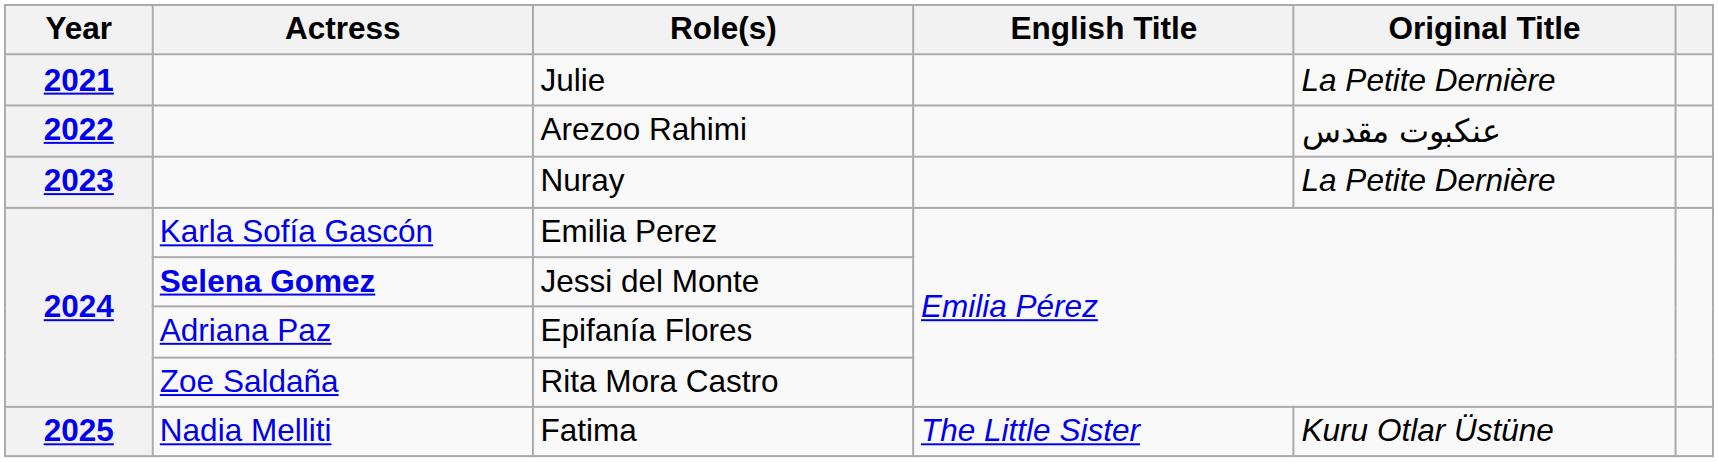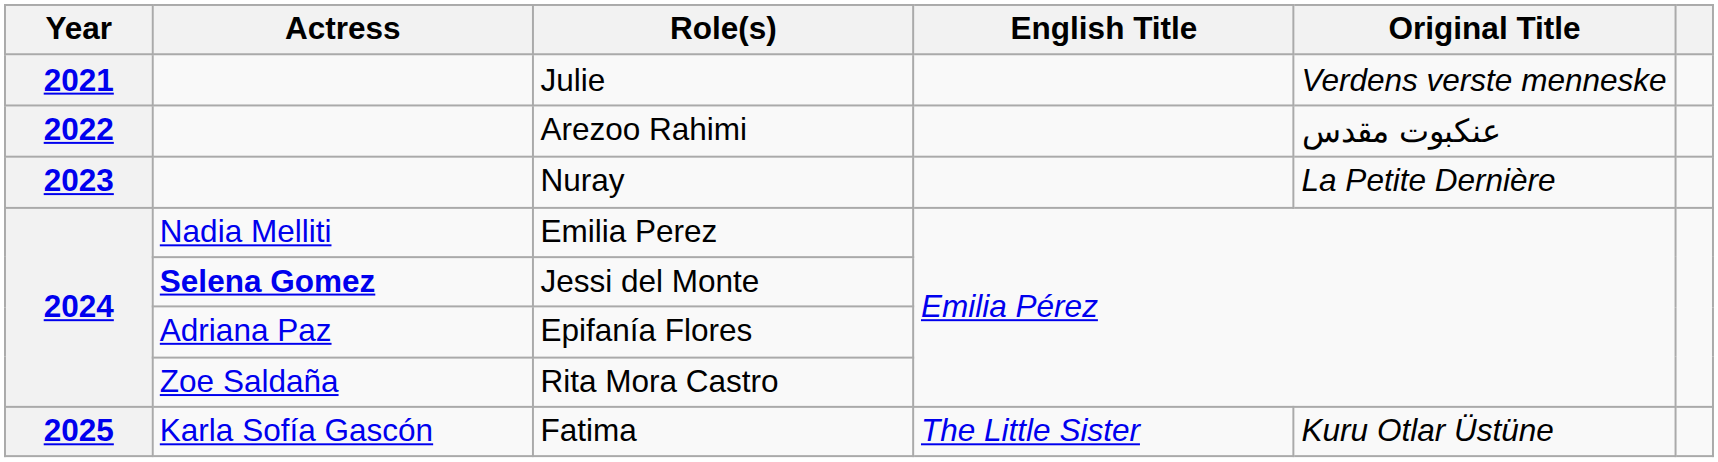Julie | Original Title: La Petite Dernière -> Verdens verste menneske
Emilia Perez | Actress: Karla Sofía Gascón -> Nadia Melliti
Fatima | Actress: Nadia Melliti -> Karla Sofía Gascón
